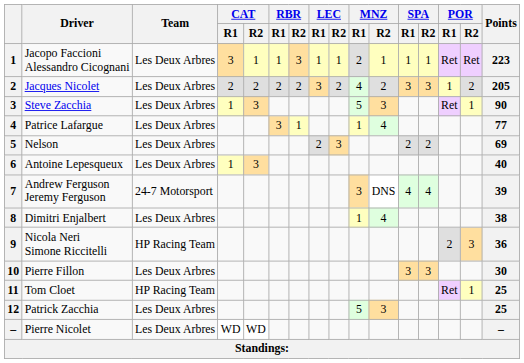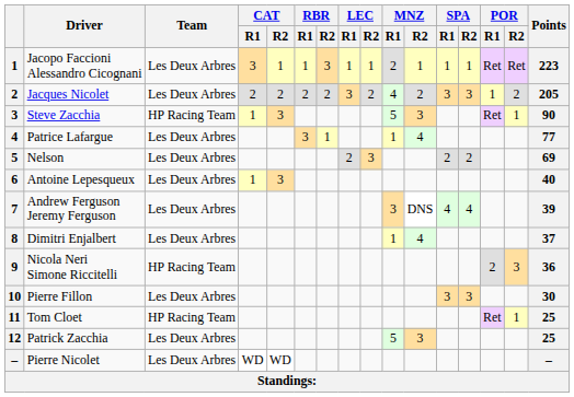Steve Zacchia | Team: Les Deux Arbres -> HP Racing Team
Andrew Ferguson Jeremy Ferguson | Team: 24-7 Motorsport -> Les Deux Arbres
Dimitri Enjalbert | Points: 38 -> 37
